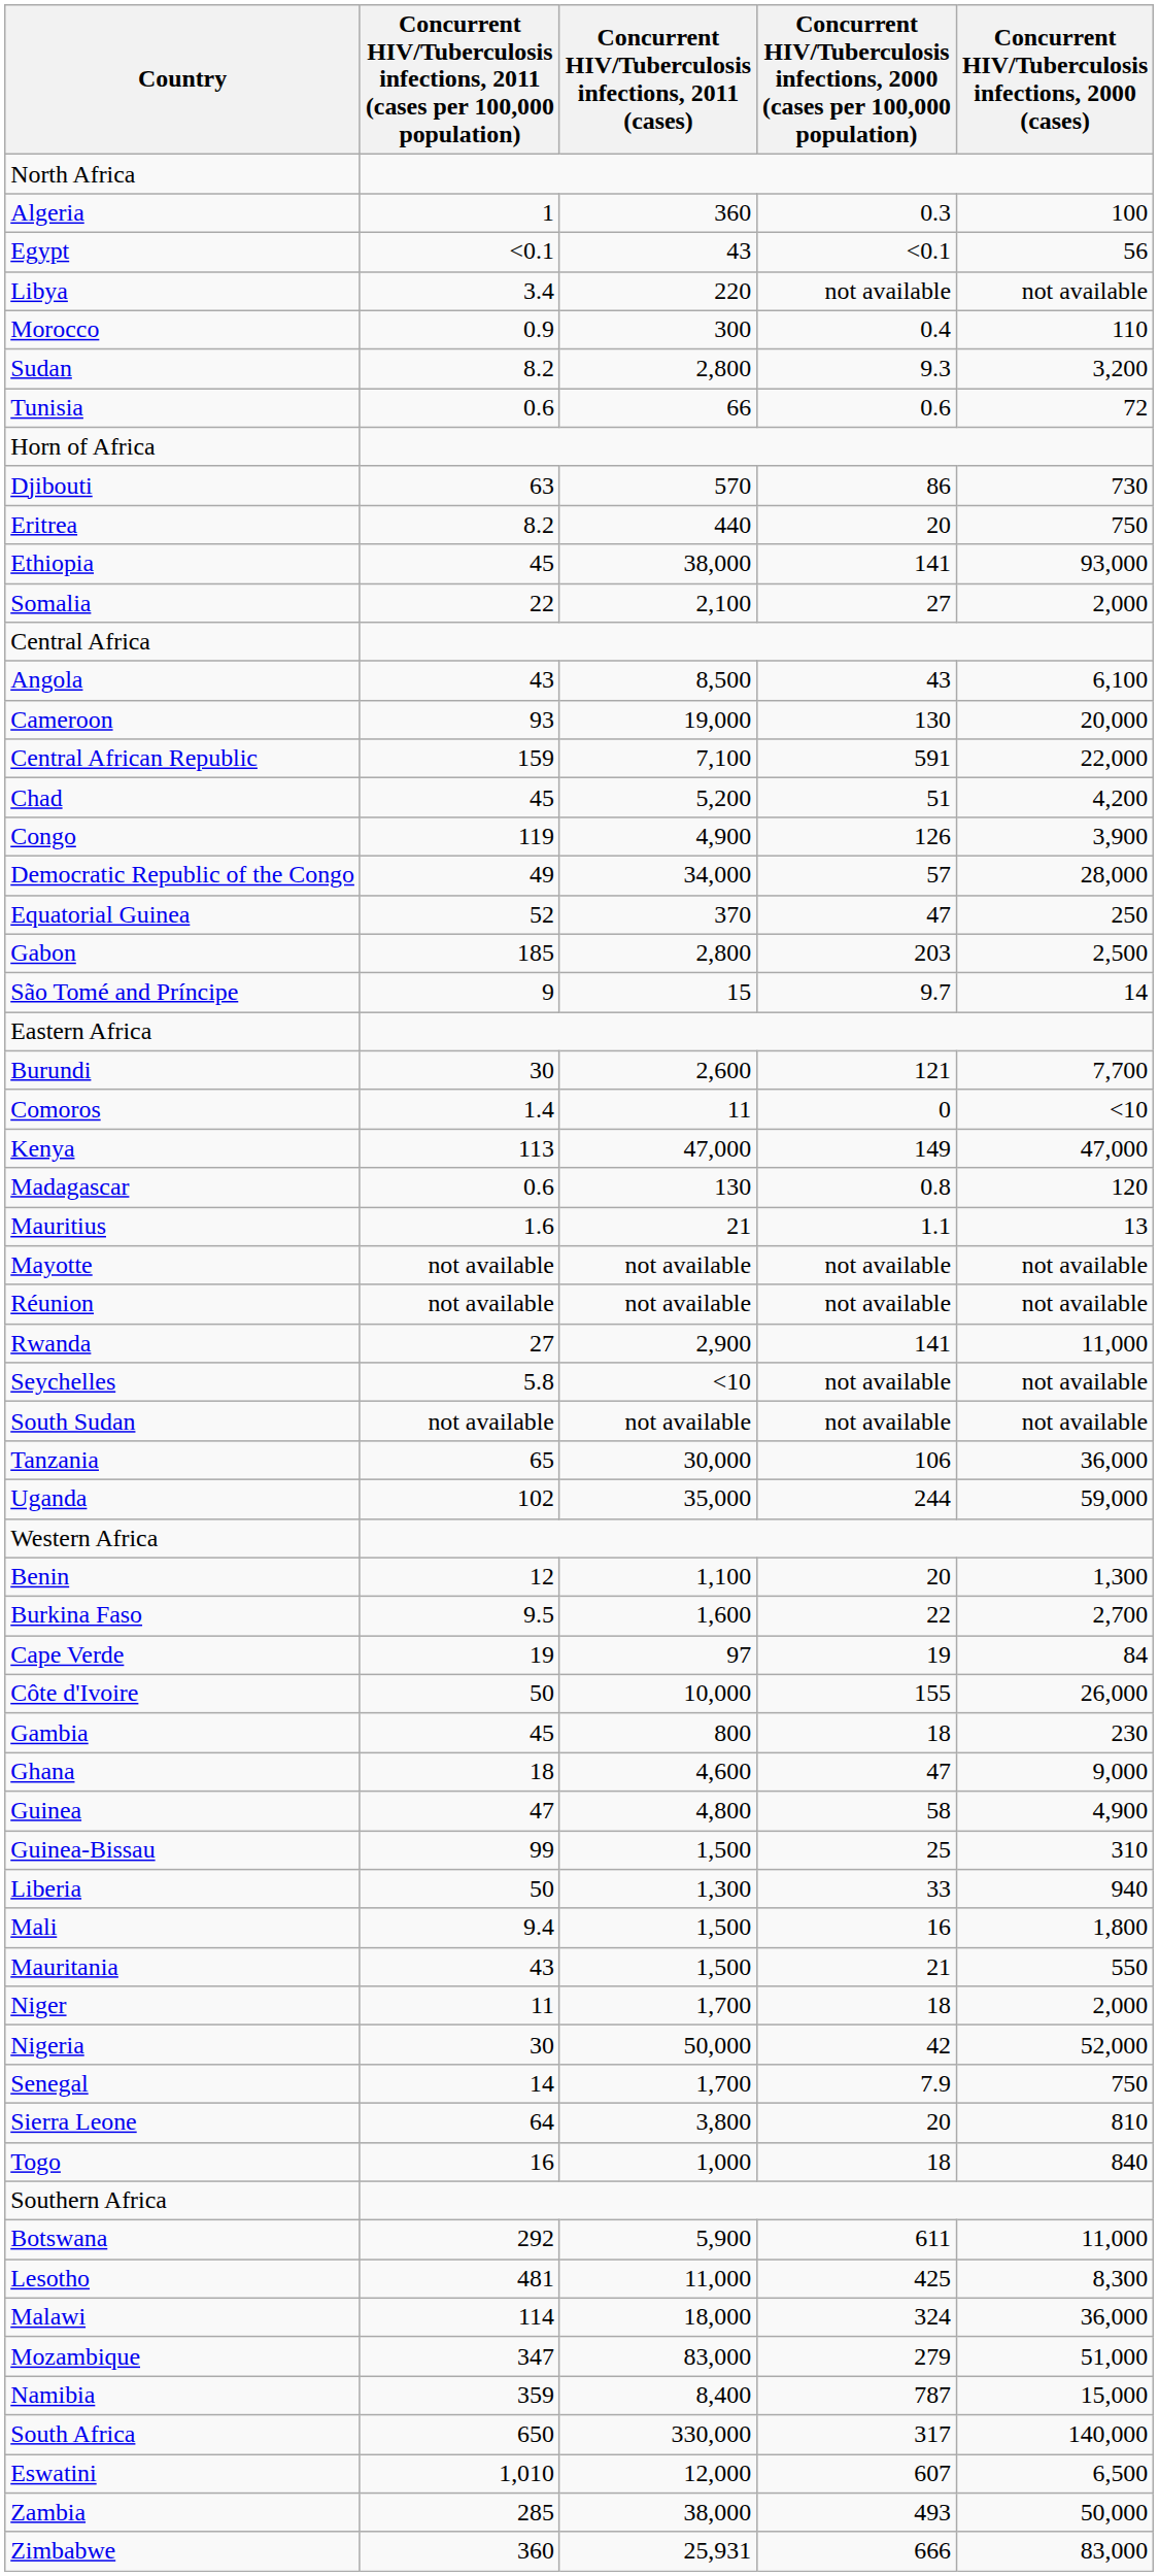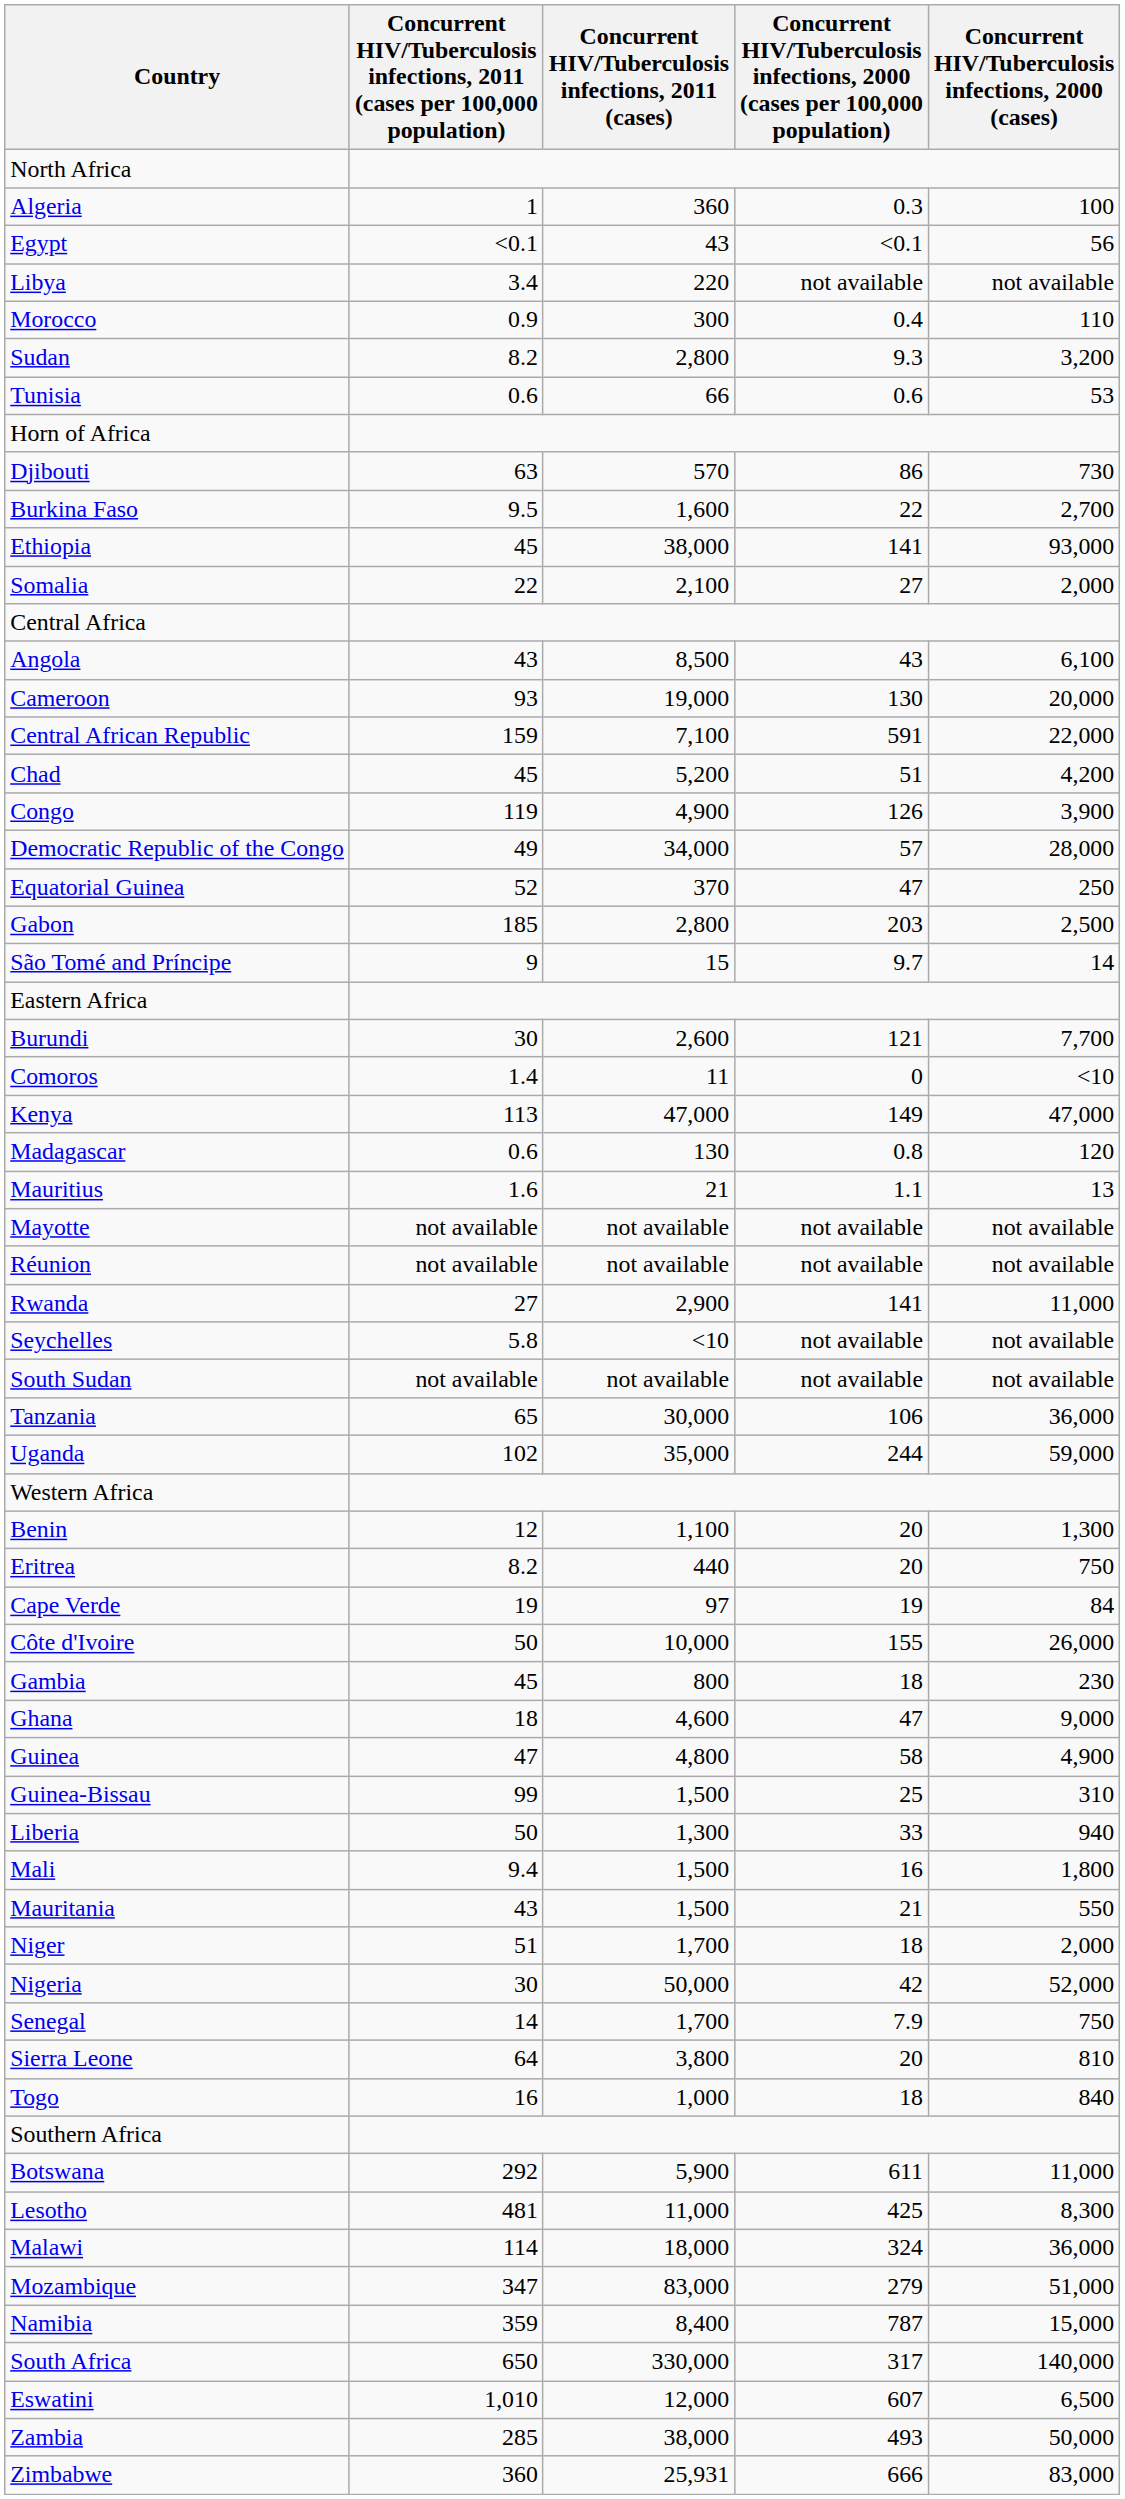Tunisia | Concurrent HIV/Tuberculosis infections, 2000 (cases): 72 -> 53
rows swapped: Eritrea <-> Burkina Faso
Niger | column 2: 11 -> 51
